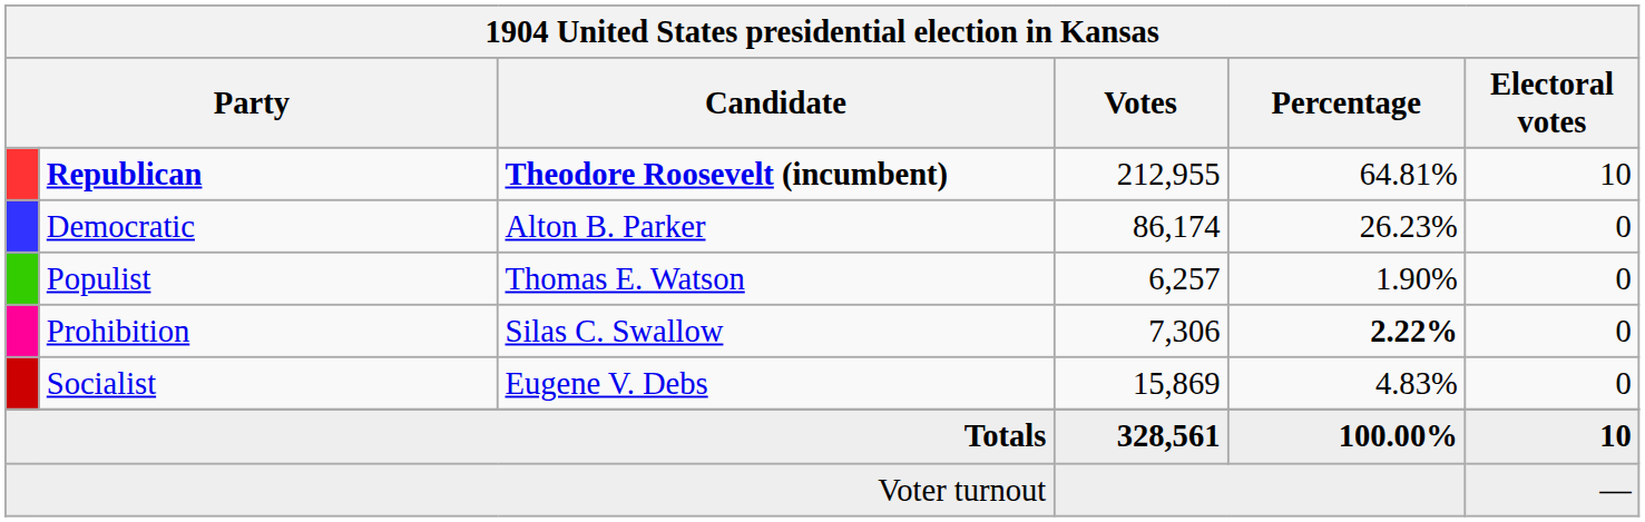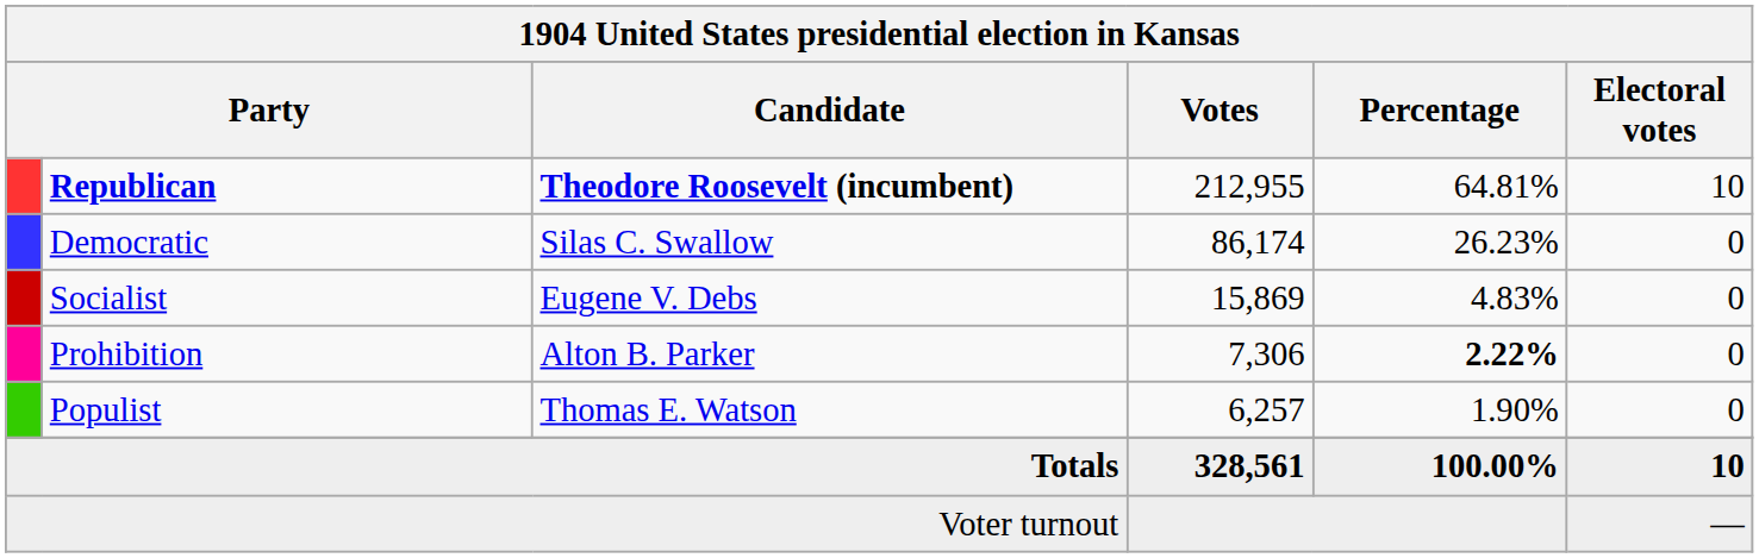Democratic | Candidate: Alton B. Parker -> Silas C. Swallow
rows swapped: Socialist <-> Populist
Prohibition | Candidate: Silas C. Swallow -> Alton B. Parker
